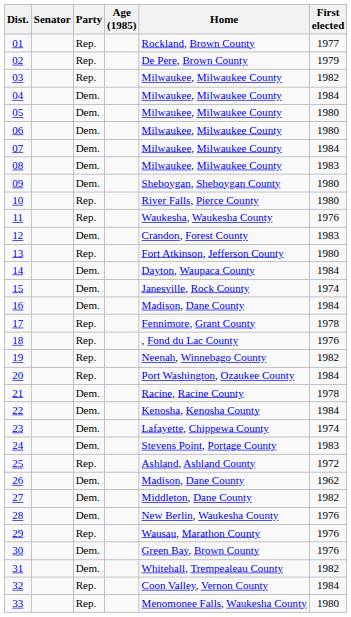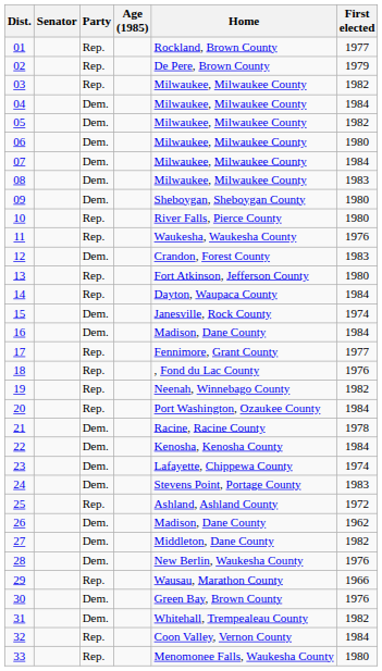05 | First elected: 1980 -> 1982
14 | Party: Dem. -> Rep.
17 | First elected: 1978 -> 1977
29 | First elected: 1976 -> 1966
